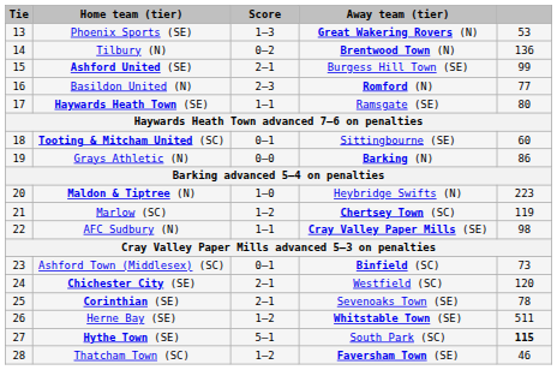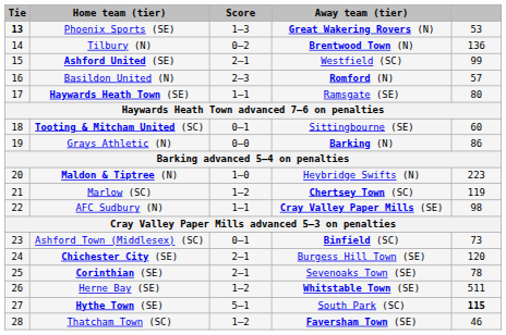Phoenix Sports (SE) | Tie: normal -> bold
Ashford United (SE) | Away team (tier): Burgess Hill Town (SE) -> Westfield (SC)
Basildon United (N) | column 5: 77 -> 57
Chichester City (SE) | Away team (tier): Westfield (SC) -> Burgess Hill Town (SE)
